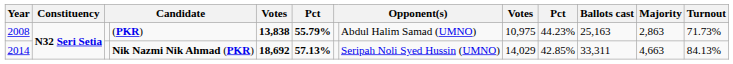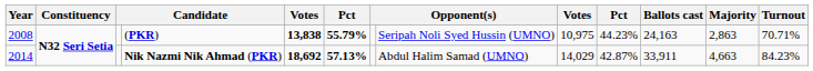(PKR) | column 8: Abdul Halim Samad (UMNO) -> Seripah Noli Syed Hussin (UMNO)
(PKR) | Ballots cast: 25,163 -> 24,163
(PKR) | Turnout: 71.73% -> 70.71%
Nik Nazmi Nik Ahmad (PKR) | column 8: Seripah Noli Syed Hussin (UMNO) -> Abdul Halim Samad (UMNO)
Nik Nazmi Nik Ahmad (PKR) | column 10: 42.85% -> 42.87%
Nik Nazmi Nik Ahmad (PKR) | Ballots cast: 33,311 -> 33,911
Nik Nazmi Nik Ahmad (PKR) | Turnout: 84.13% -> 84.23%
